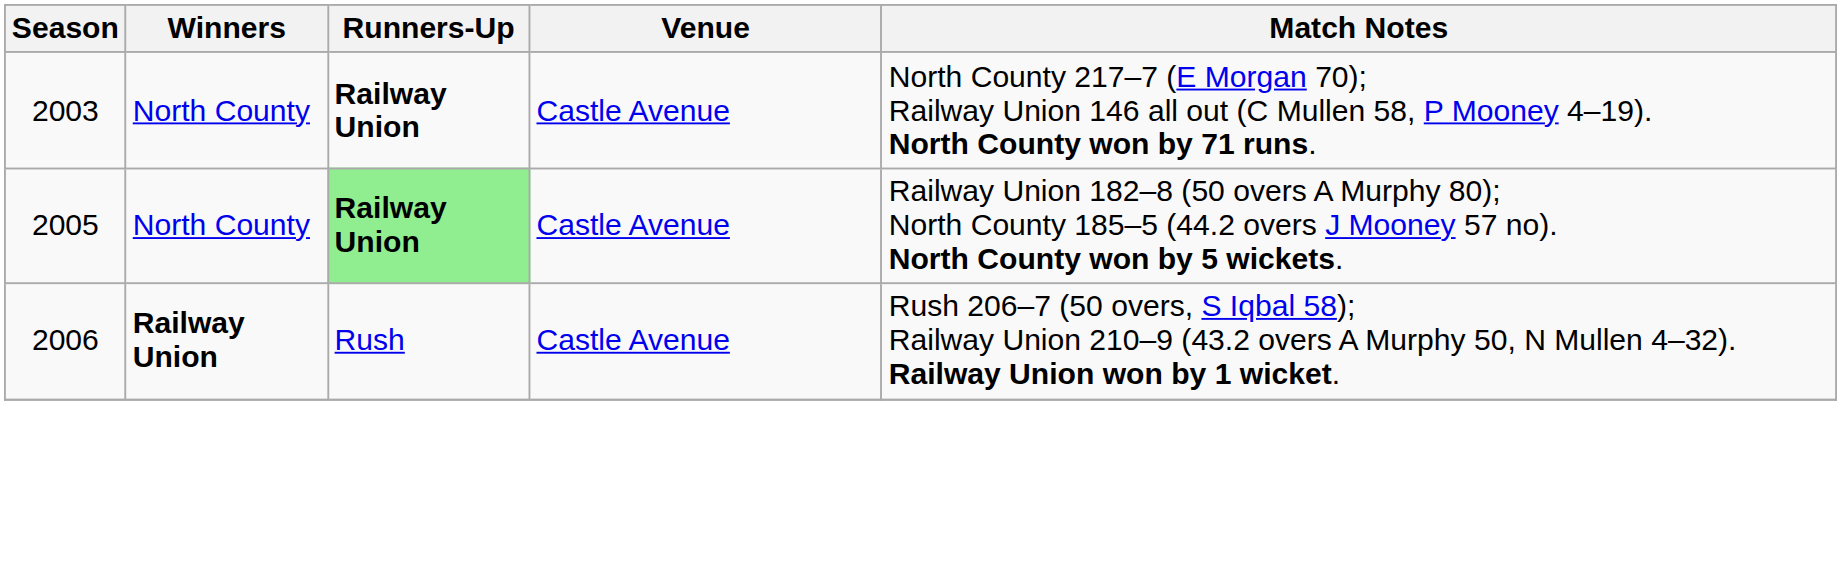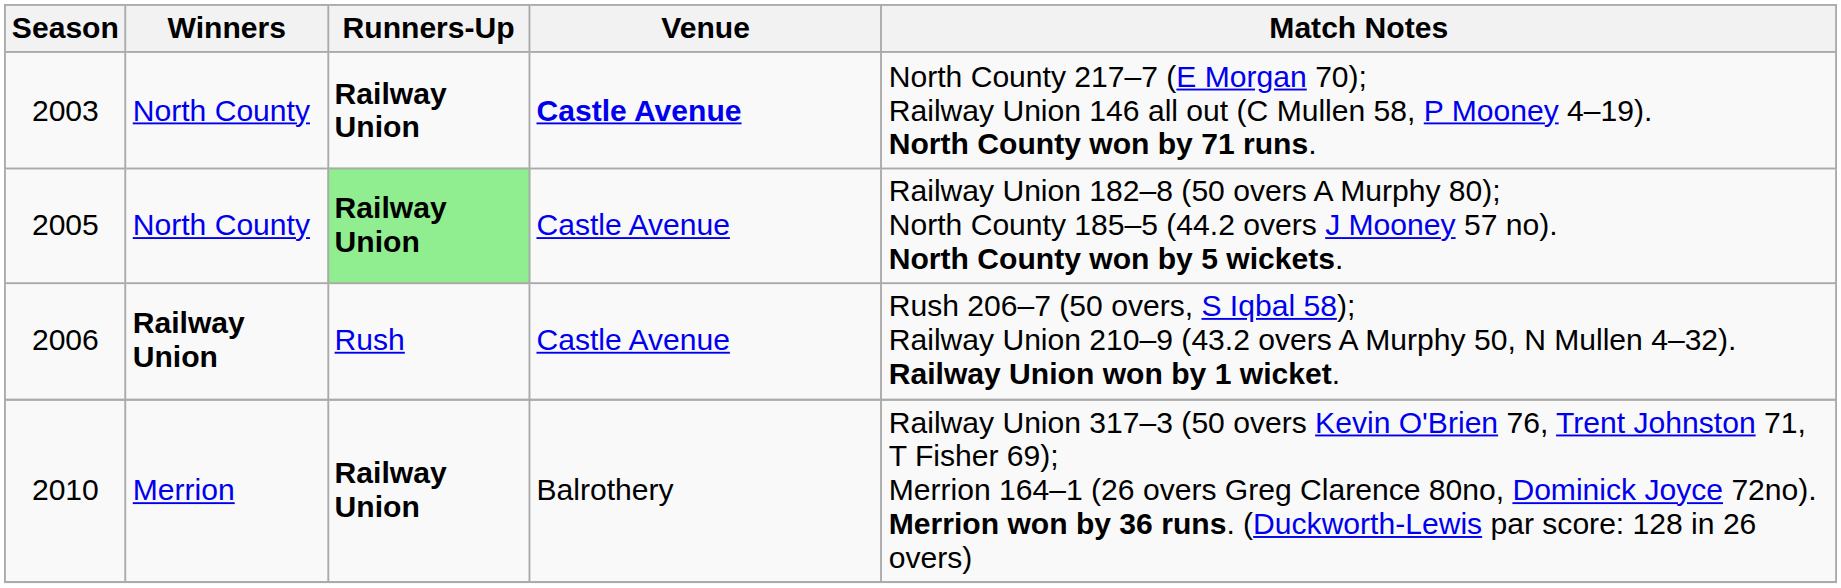2003 | Venue: normal -> bold
+ row: 2010 | Merrion | Railway Union | Balrothery | Railway Union 317–3 (50 overs Kevin O'Brien 76, Trent Johnston 71, T Fisher 69); Merrion 164–1 (26 overs Greg Clarence 80no, Dominick Joyce 72no). Merrion won by 36 runs. (Duckworth-Lewis par score: 128 in 26 overs)
